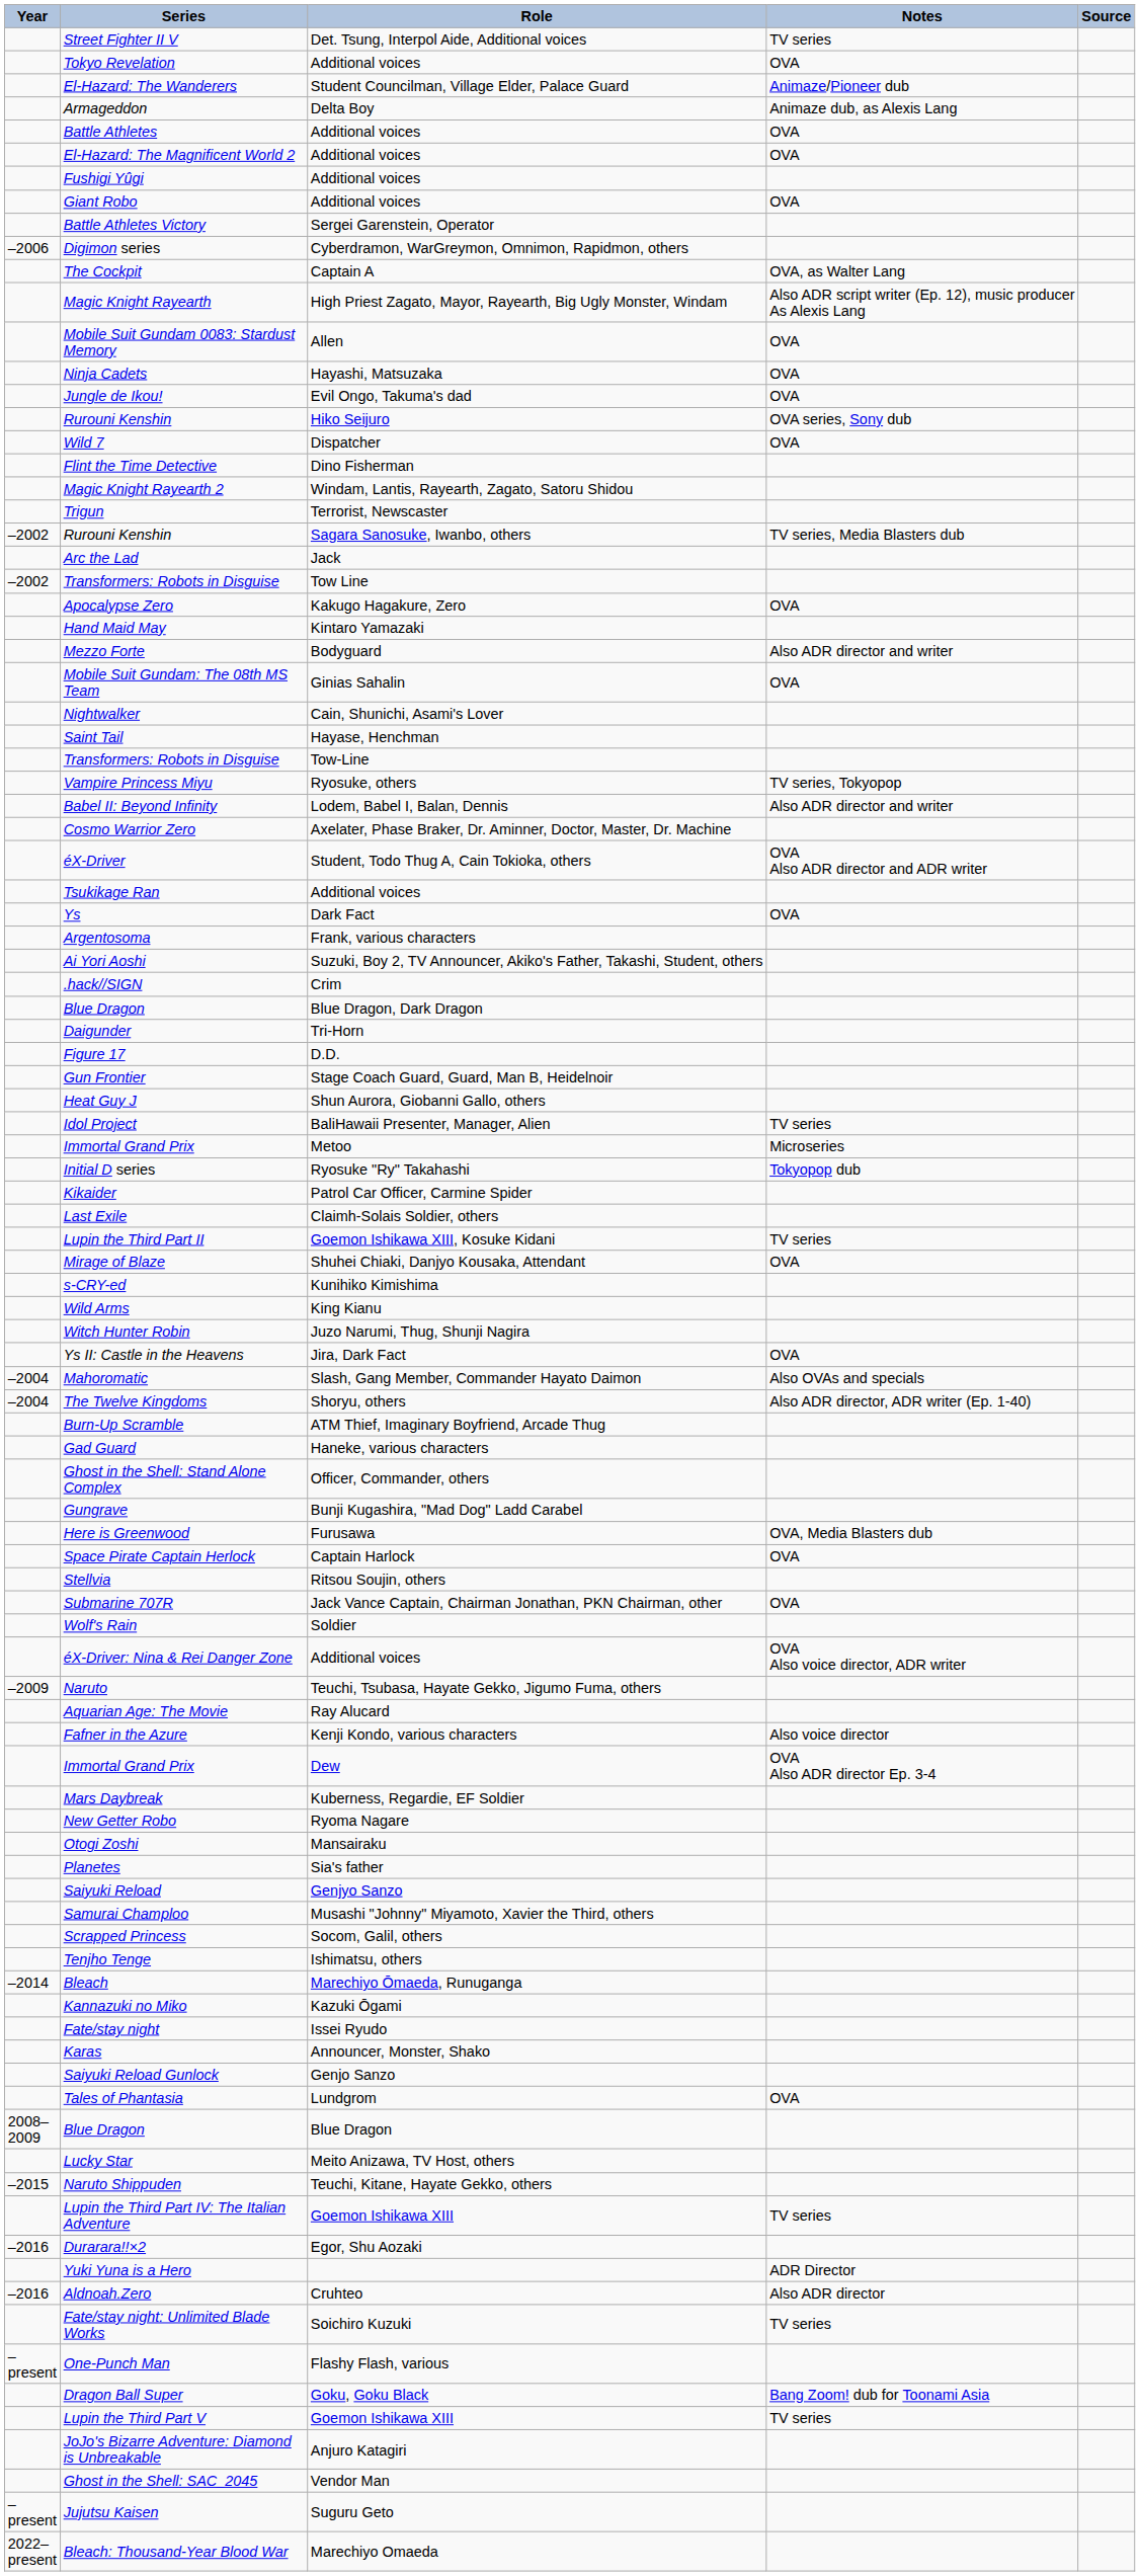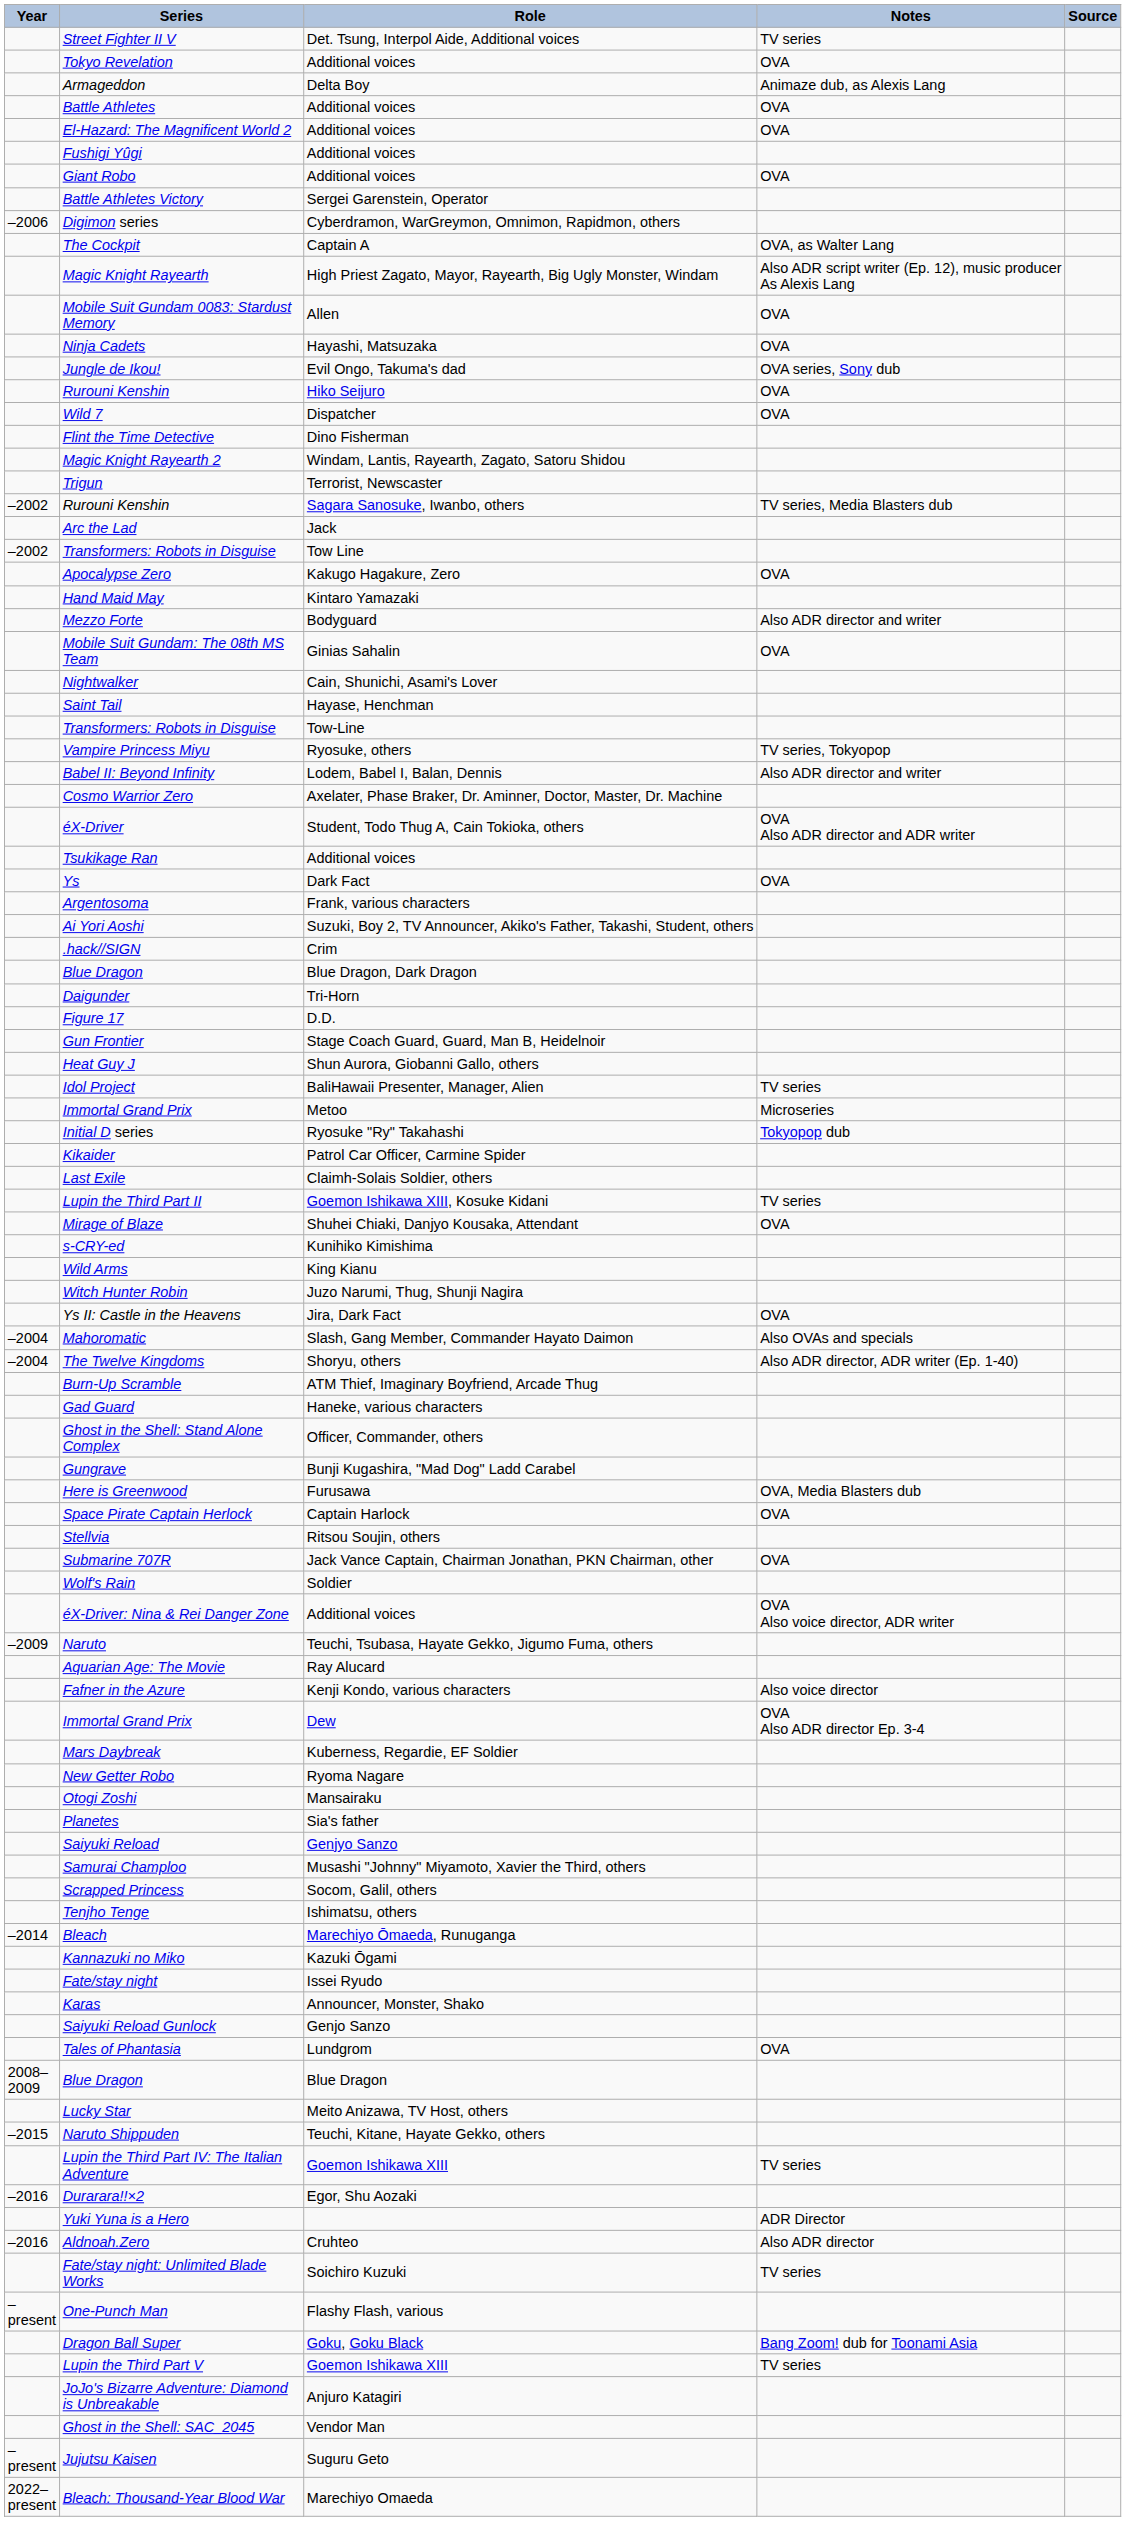- row: El-Hazard: The Wanderers | Student Councilman, Village Elder, Palace Guard | Animaze/Pioneer dub
Jungle de Ikou! | Notes: OVA -> OVA series, Sony dub
Rurouni Kenshin / Hiko Seijuro | Notes: OVA series, Sony dub -> OVA
